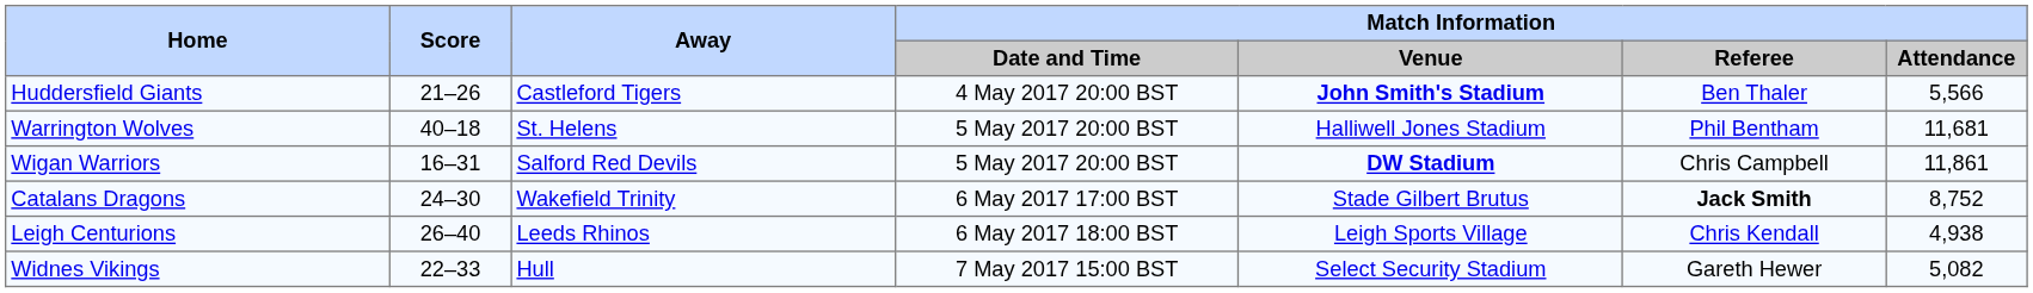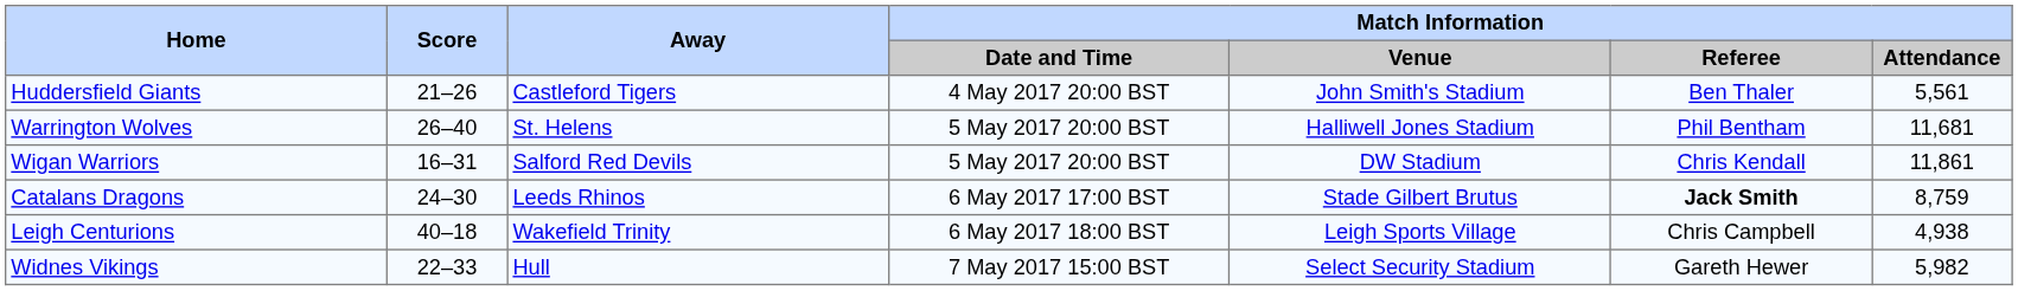Huddersfield Giants | Match Information / Venue: bold -> normal
Huddersfield Giants | Match Information / Attendance: 5,566 -> 5,561
Warrington Wolves | Score: 40–18 -> 26–40
Wigan Warriors | Match Information / Venue: bold -> normal
Wigan Warriors | Match Information / Referee: Chris Campbell -> Chris Kendall
Catalans Dragons | Away: Wakefield Trinity -> Leeds Rhinos
Catalans Dragons | Match Information / Attendance: 8,752 -> 8,759
Leigh Centurions | Score: 26–40 -> 40–18
Leigh Centurions | Away: Leeds Rhinos -> Wakefield Trinity
Leigh Centurions | Match Information / Referee: Chris Kendall -> Chris Campbell
Widnes Vikings | Match Information / Attendance: 5,082 -> 5,982
